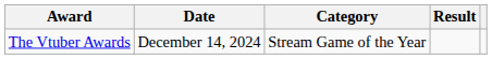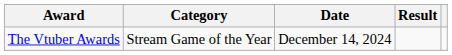columns swapped: Date <-> Category
